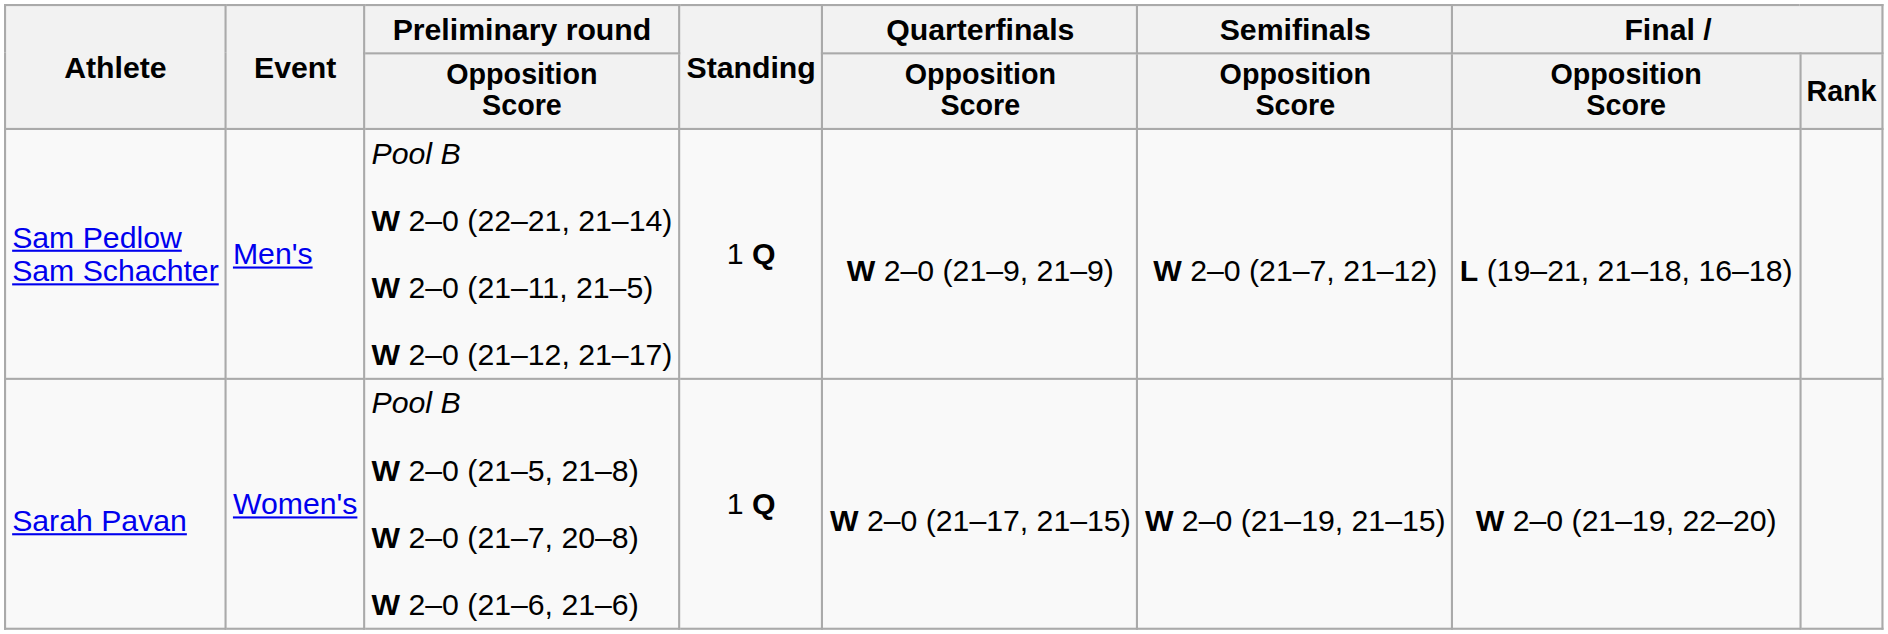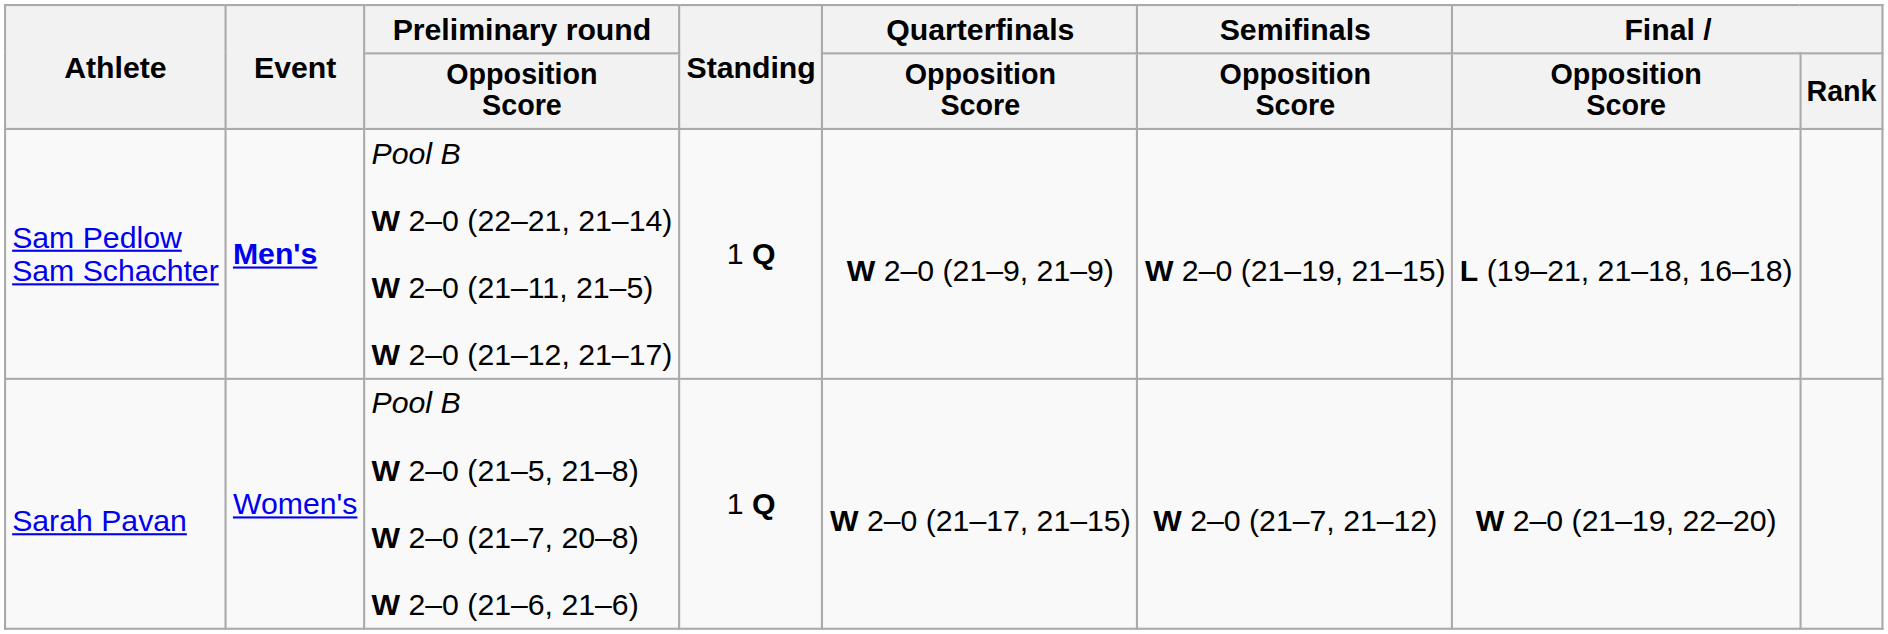Sam Pedlow Sam Schachter | Event: normal -> bold
Sam Pedlow Sam Schachter | Semifinals / Opposition Score: W 2–0 (21–7, 21–12) -> W 2–0 (21–19, 21–15)
Sarah Pavan | Semifinals / Opposition Score: W 2–0 (21–19, 21–15) -> W 2–0 (21–7, 21–12)
